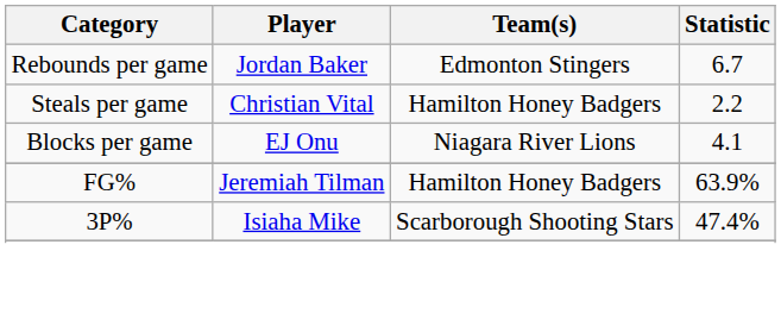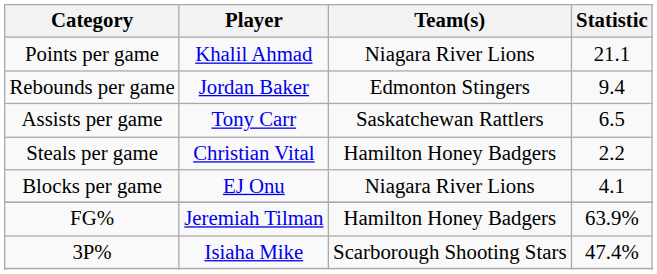+ row: Points per game | Khalil Ahmad | Niagara River Lions | 21.1
Rebounds per game | Statistic: 6.7 -> 9.4
+ row: Assists per game | Tony Carr | Saskatchewan Rattlers | 6.5
